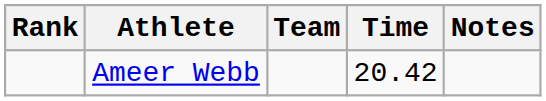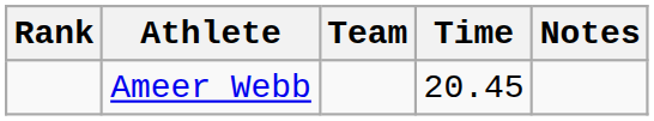Ameer Webb | Time: 20.42 -> 20.45
